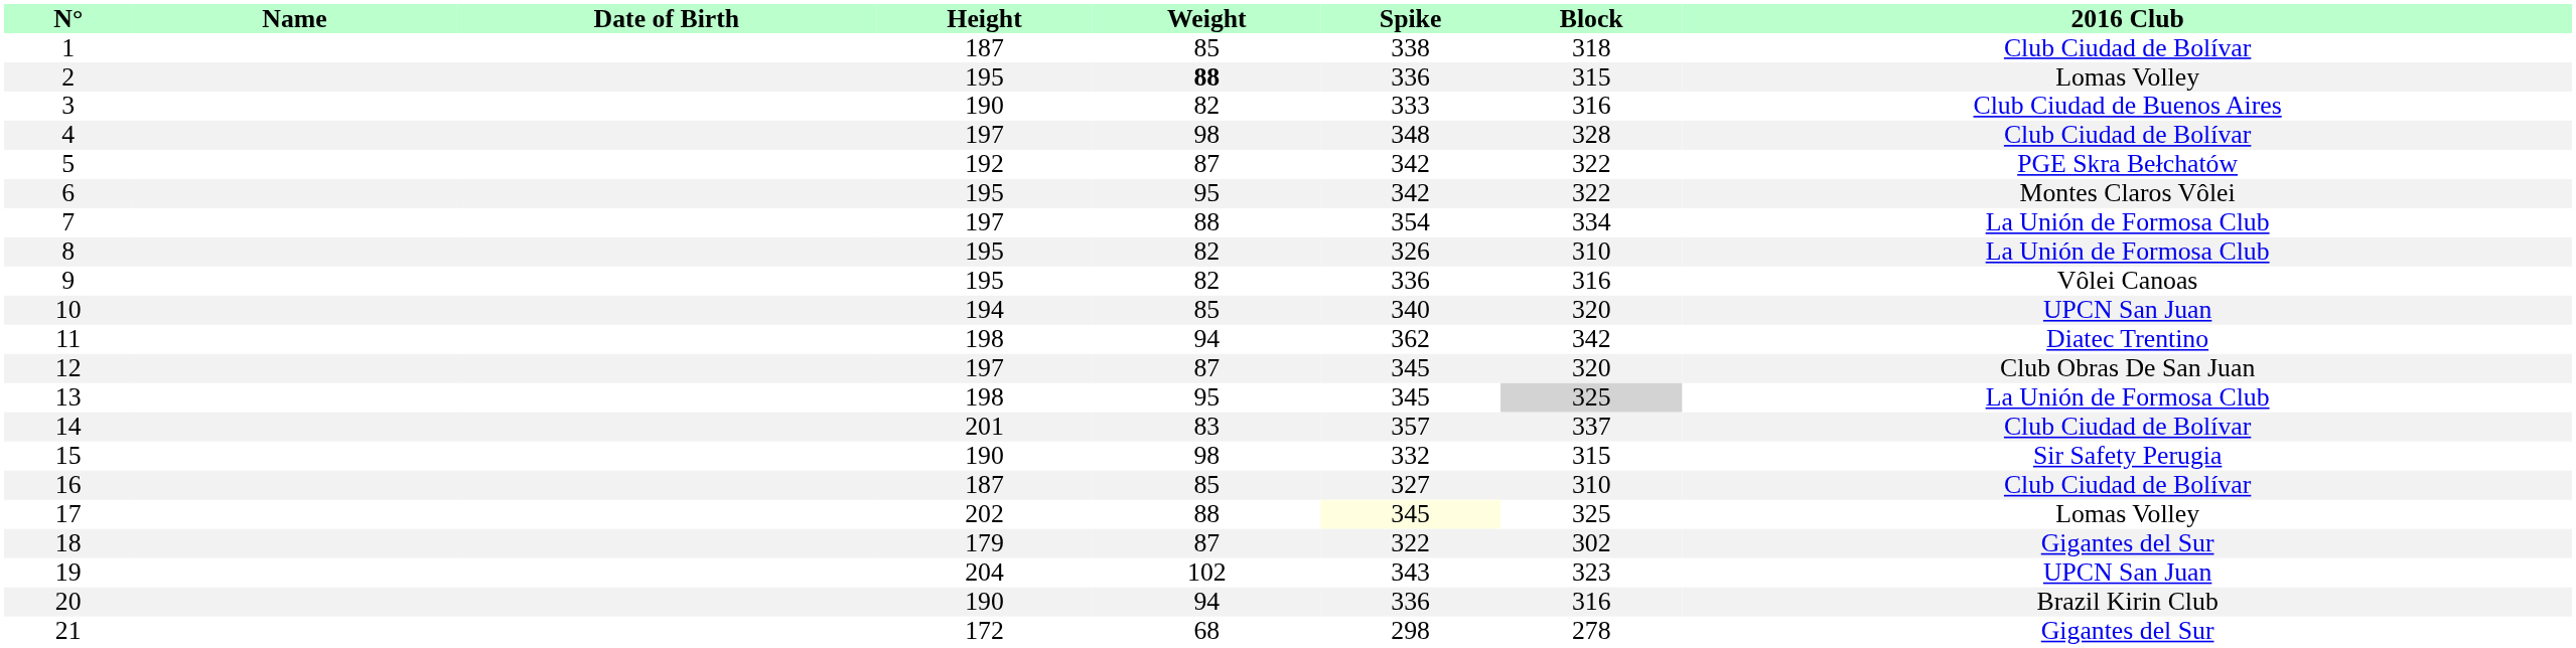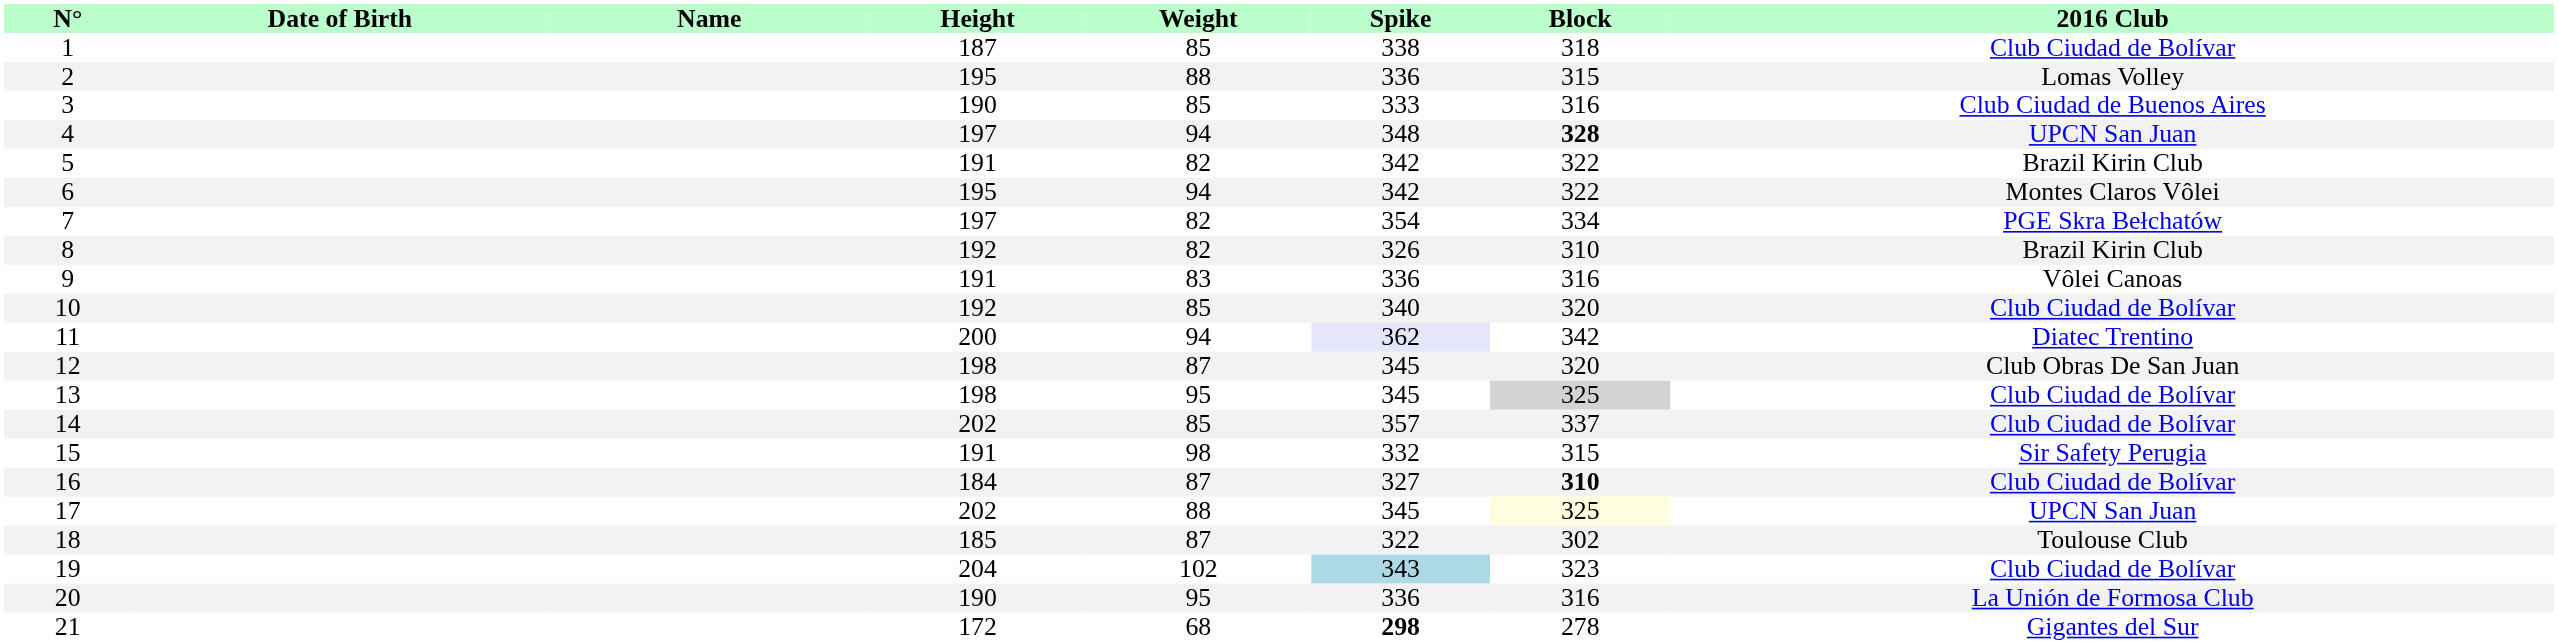columns swapped: Name <-> Date of Birth
2 | Weight: bold -> normal
3 | Weight: 82 -> 85
4 | Weight: 98 -> 94
4 | Block: normal -> bold
4 | 2016 Club: Club Ciudad de Bolívar -> UPCN San Juan
5 | Height: 192 -> 191
5 | Weight: 87 -> 82
5 | 2016 Club: PGE Skra Bełchatów -> Brazil Kirin Club
6 | Weight: 95 -> 94
7 | Weight: 88 -> 82
7 | 2016 Club: La Unión de Formosa Club -> PGE Skra Bełchatów
8 | Height: 195 -> 192
8 | 2016 Club: La Unión de Formosa Club -> Brazil Kirin Club
9 | Height: 195 -> 191
9 | Weight: 82 -> 83
10 | Height: 194 -> 192
10 | 2016 Club: UPCN San Juan -> Club Ciudad de Bolívar
11 | Height: 198 -> 200
11 | Spike: no background -> lavender background
12 | Height: 197 -> 198
13 | 2016 Club: La Unión de Formosa Club -> Club Ciudad de Bolívar
14 | Height: 201 -> 202
14 | Weight: 83 -> 85
15 | Height: 190 -> 191
16 | Height: 187 -> 184
16 | Weight: 85 -> 87
16 | Block: normal -> bold
17 | Spike: lightyellow background -> no background
17 | Block: no background -> lightyellow background
17 | 2016 Club: Lomas Volley -> UPCN San Juan
18 | Height: 179 -> 185
18 | 2016 Club: Gigantes del Sur -> Toulouse Club
19 | Spike: no background -> lightblue background
19 | 2016 Club: UPCN San Juan -> Club Ciudad de Bolívar
20 | Weight: 94 -> 95
20 | 2016 Club: Brazil Kirin Club -> La Unión de Formosa Club
21 | Spike: normal -> bold
